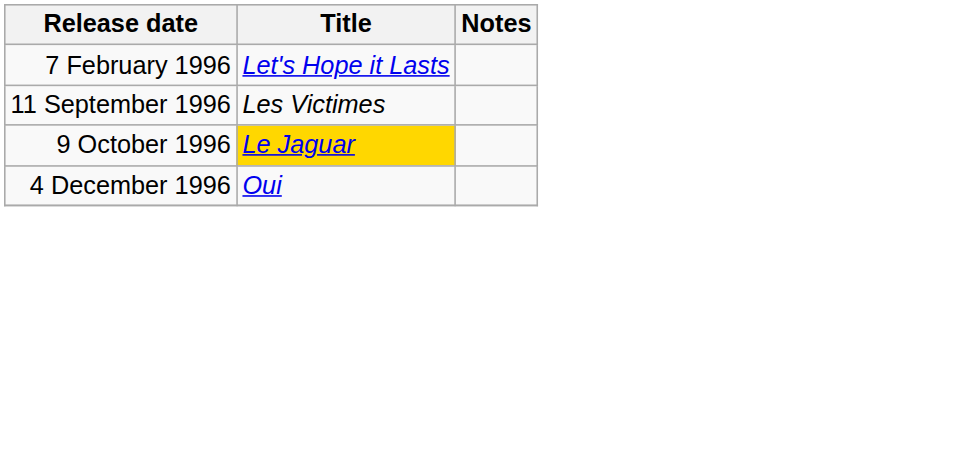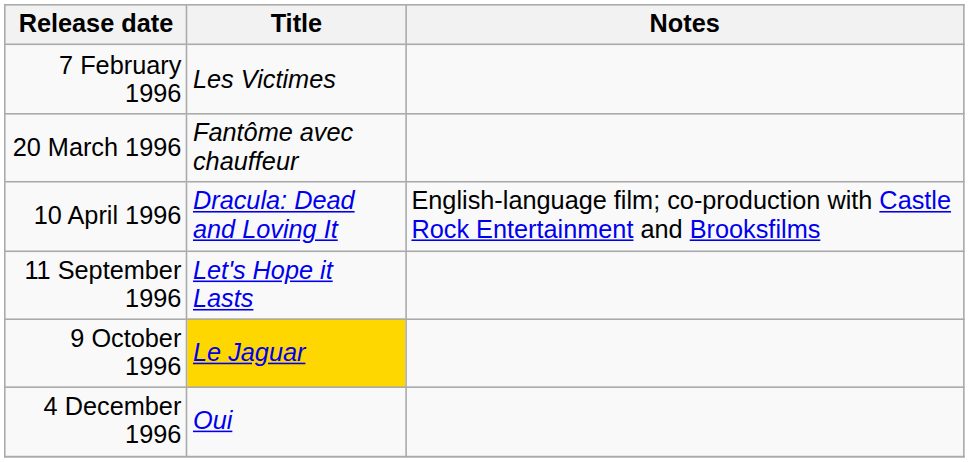7 February 1996 | Title: Let's Hope it Lasts -> Les Victimes
+ row: 20 March 1996 | Fantôme avec chauffeur
+ row: 10 April 1996 | Dracula: Dead and Loving It | English-language film; co-production with Castle Rock Entertainment and Brooksfilms
11 September 1996 | Title: Les Victimes -> Let's Hope it Lasts
